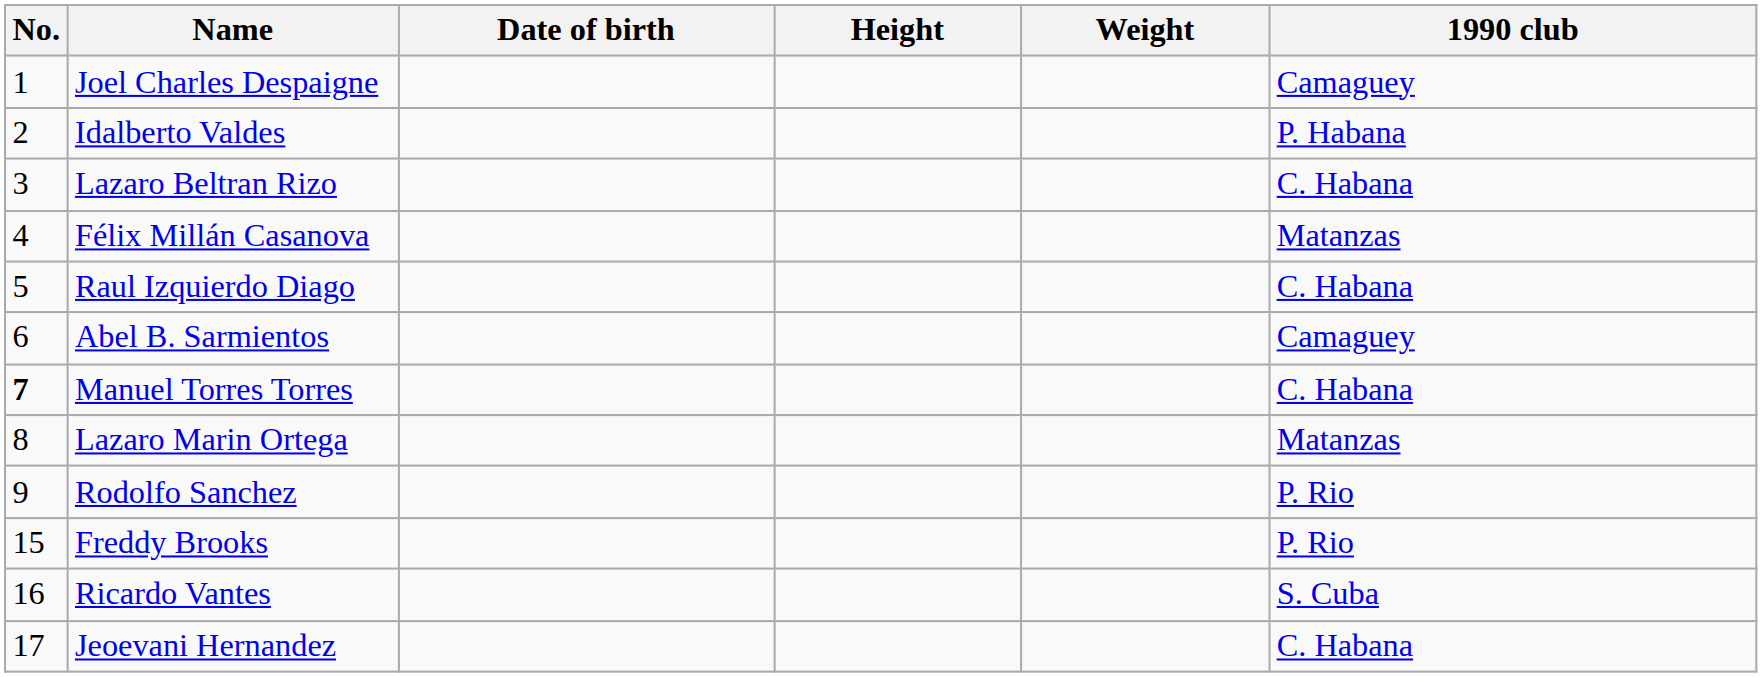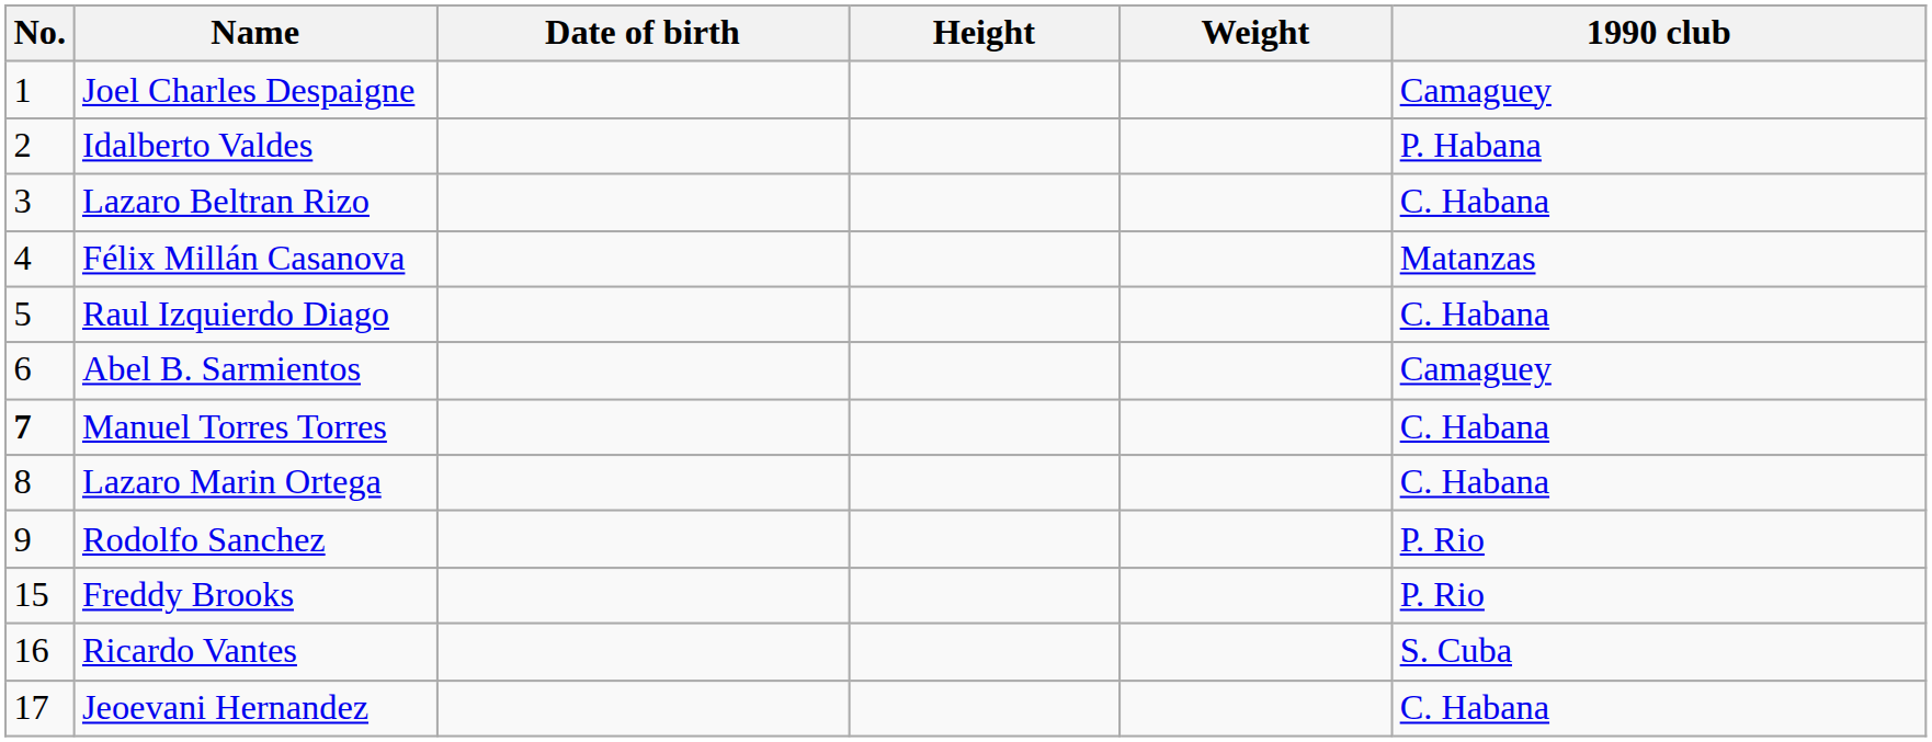Lazaro Marin Ortega | 1990 club: Matanzas -> C. Habana
